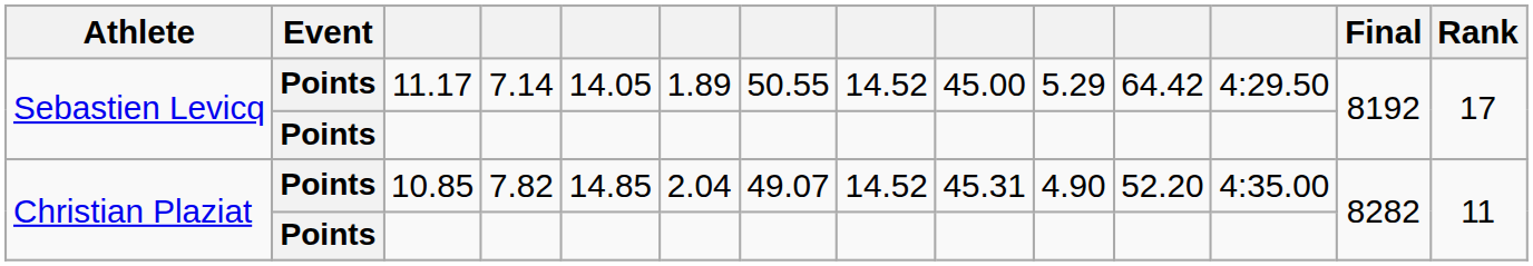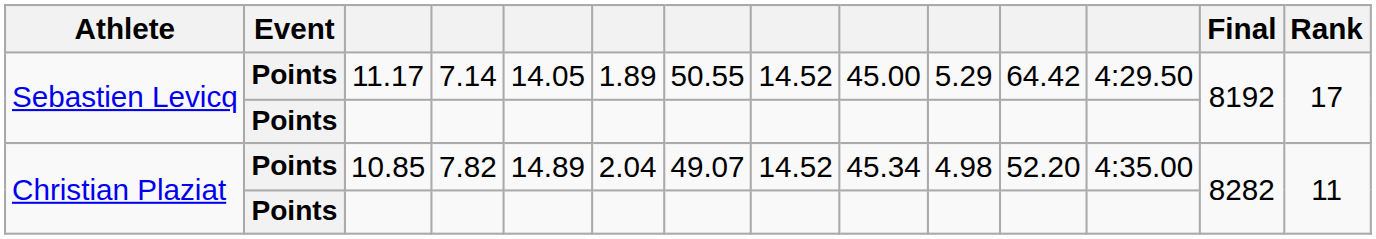10.85 | column 5: 14.85 -> 14.89
10.85 | column 9: 45.31 -> 45.34
10.85 | column 10: 4.90 -> 4.98
